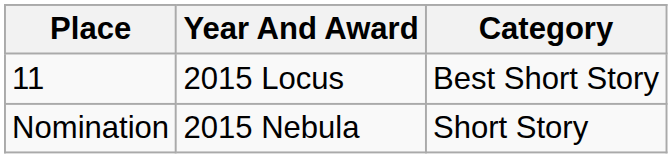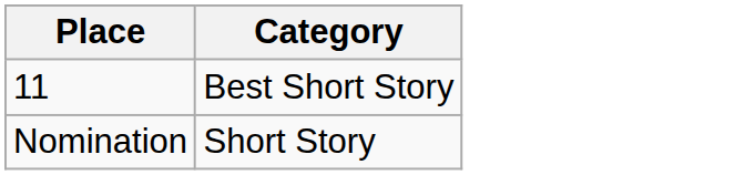- column: Year And Award | 2015 Locus | 2015 Nebula
